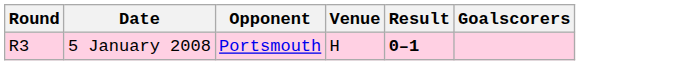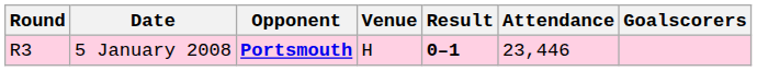+ column: Attendance | 23,446
5 January 2008 | Opponent: normal -> bold
